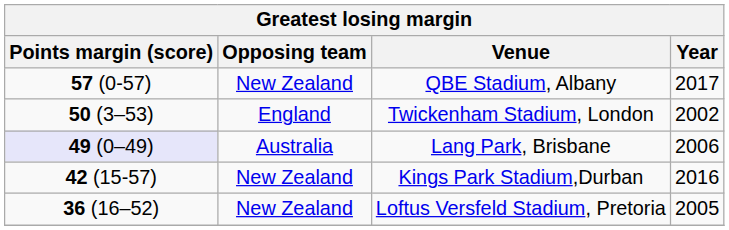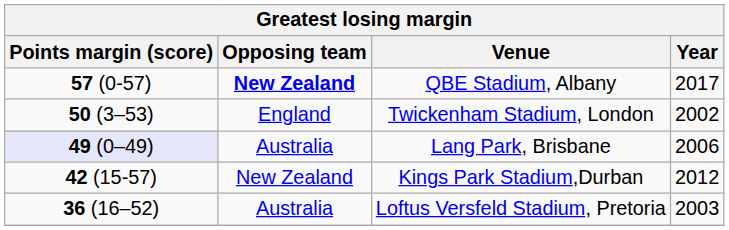QBE Stadium, Albany | Opposing team: normal -> bold
Kings Park Stadium,Durban | Year: 2016 -> 2012
Loftus Versfeld Stadium, Pretoria | Opposing team: New Zealand -> Australia
Loftus Versfeld Stadium, Pretoria | Year: 2005 -> 2003
